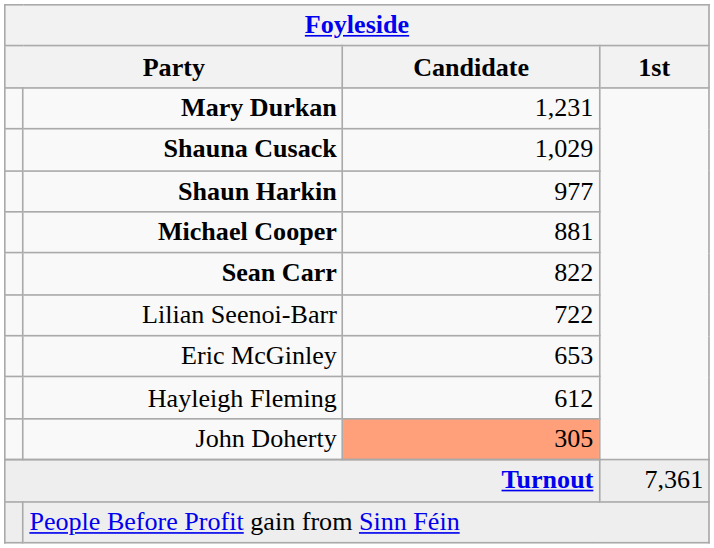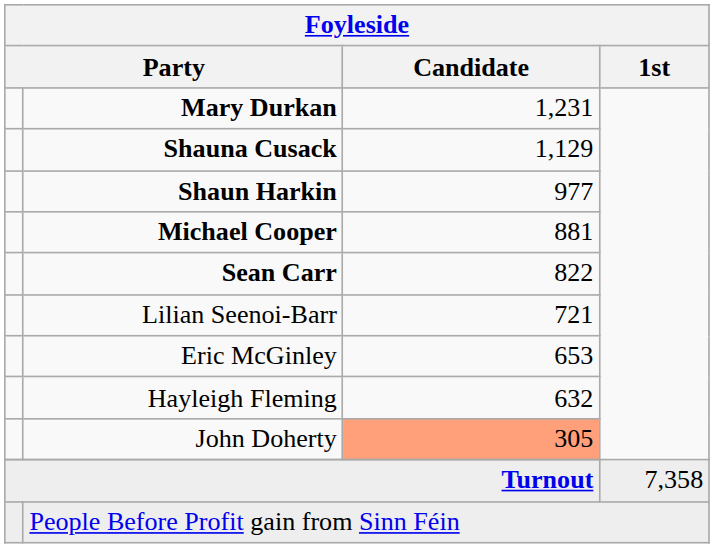Shauna Cusack | Foyleside / Candidate: 1,029 -> 1,129
Lilian Seenoi-Barr | Foyleside / Candidate: 722 -> 721
Hayleigh Fleming | Foyleside / Candidate: 612 -> 632
Turnout | Foyleside / 1st: 7,361 -> 7,358
